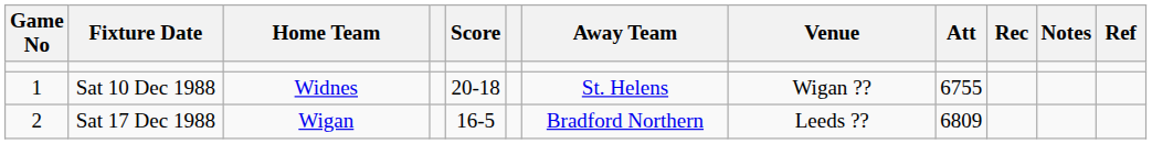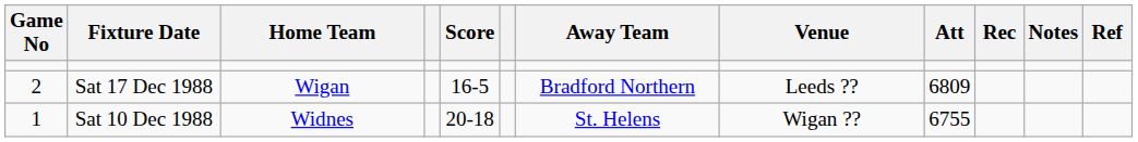rows swapped: Sat 10 Dec 1988 <-> Sat 17 Dec 1988
